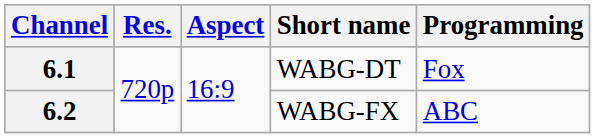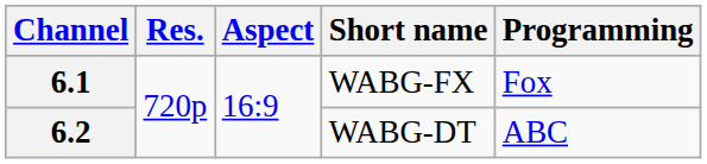6.1 | Short name: WABG-DT -> WABG-FX
6.2 | Short name: WABG-FX -> WABG-DT
